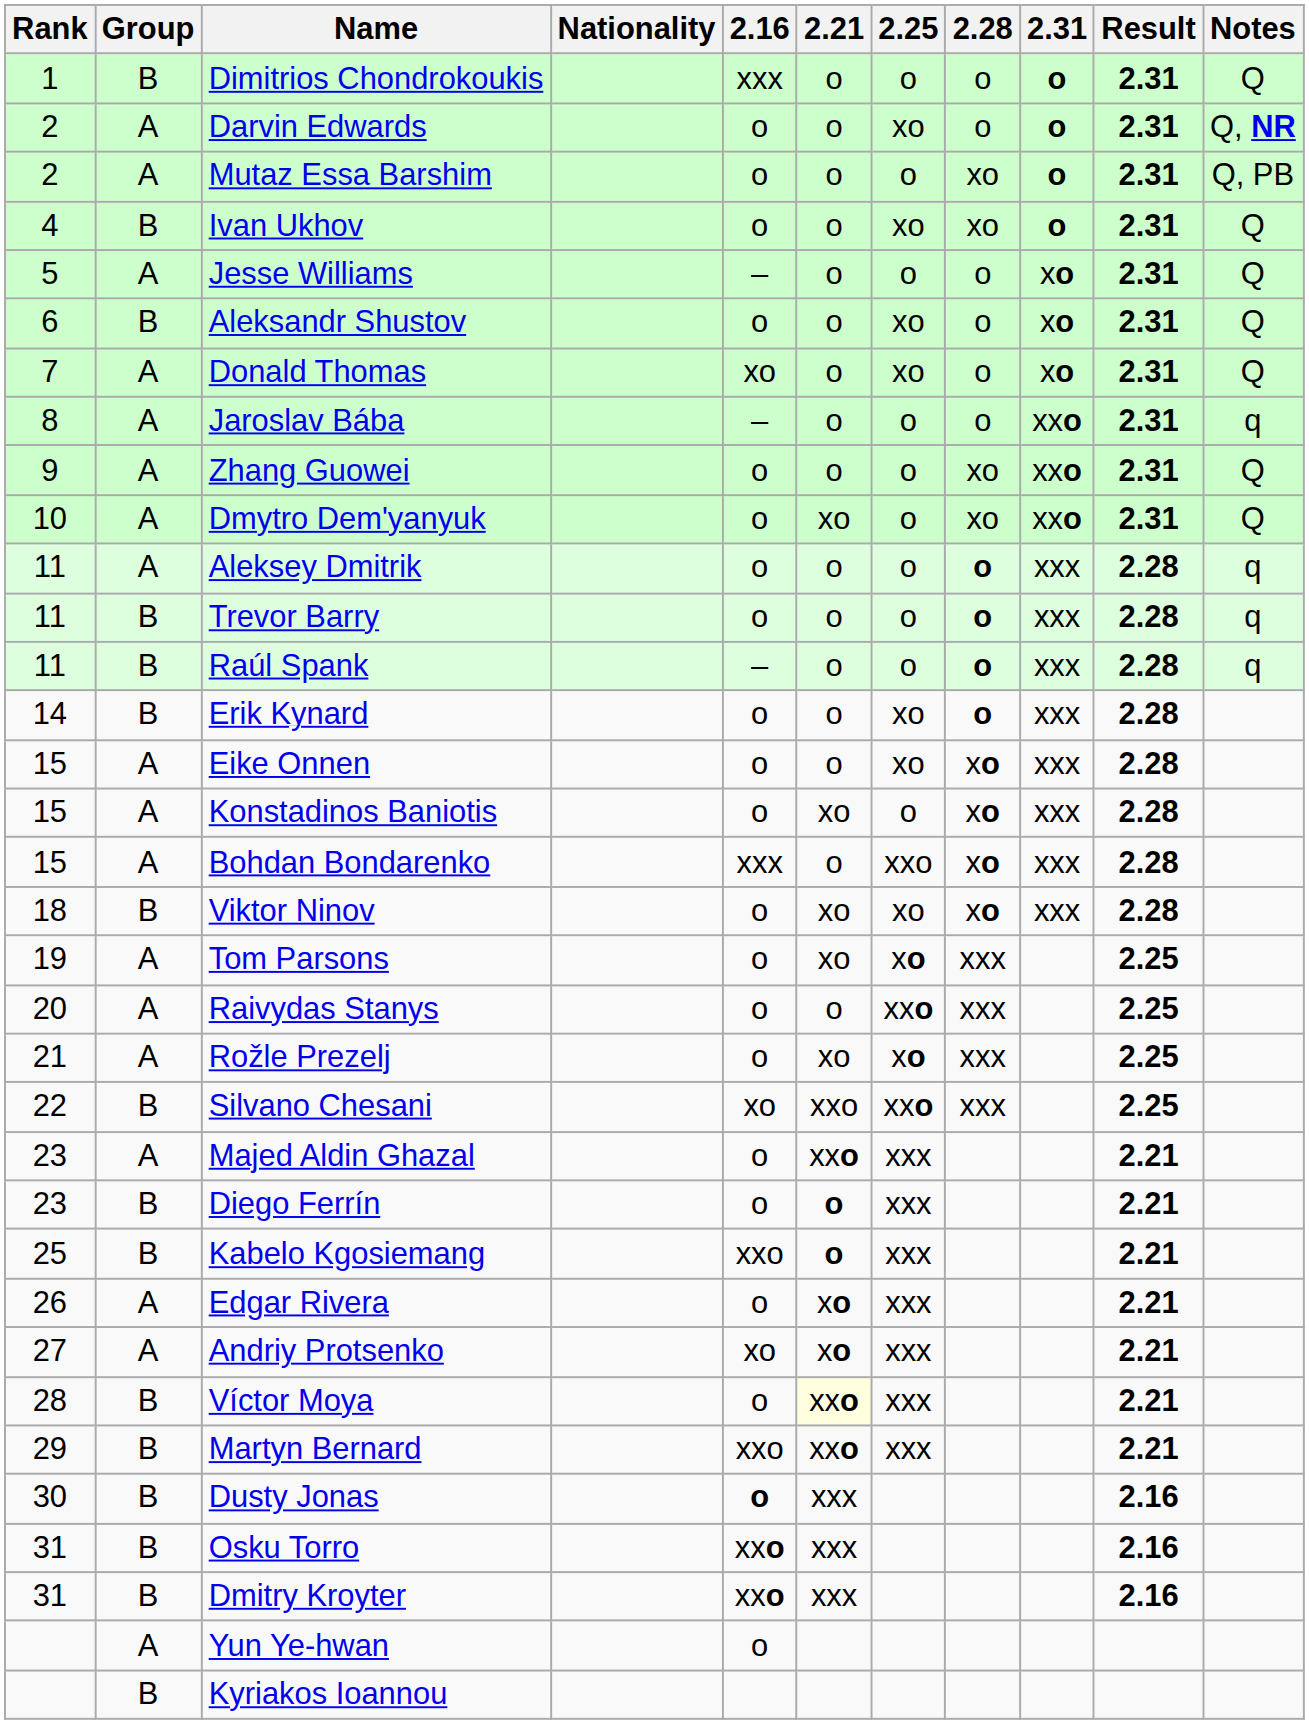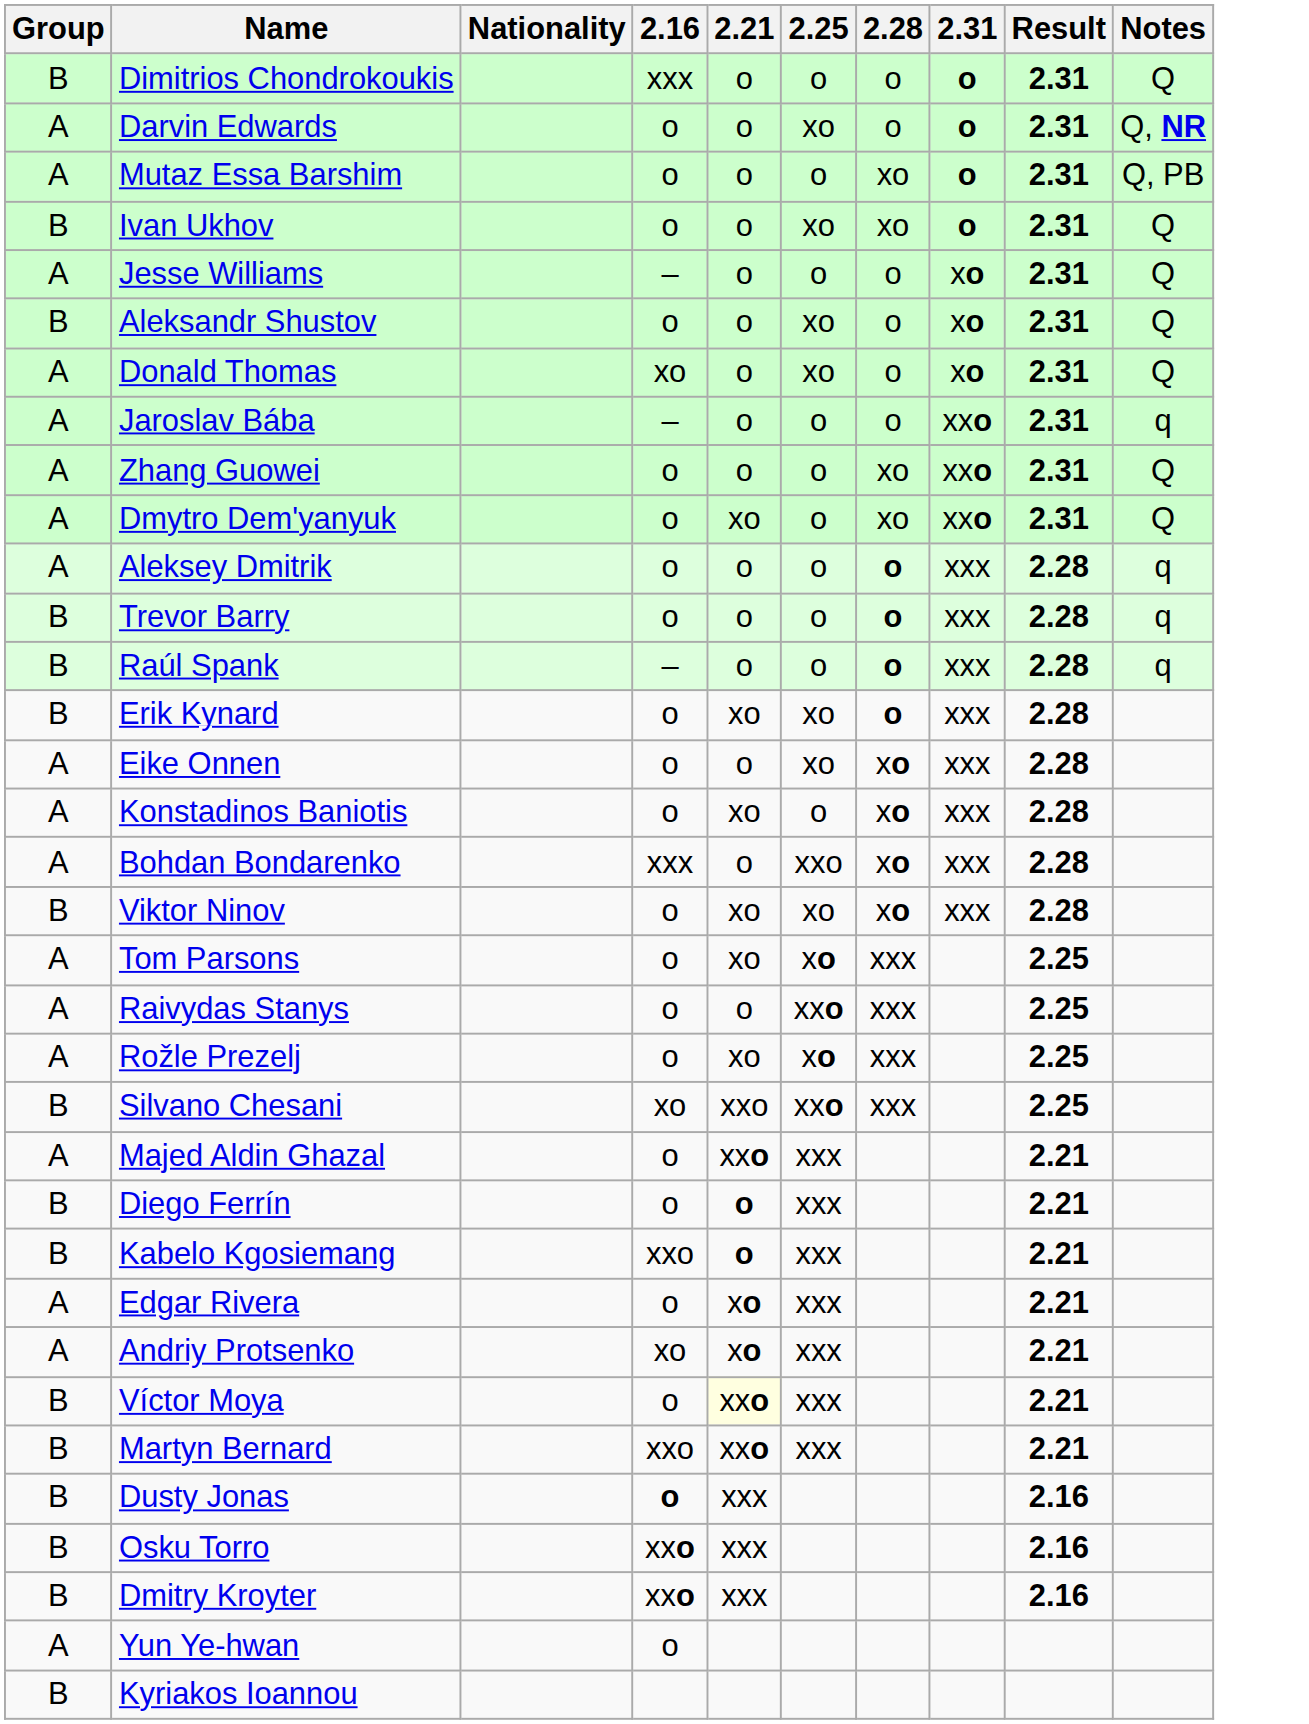- column: Rank | 1 | 2 | 2 | 4 | 5 | 6 | 7 | 8 | 9 | 10 | 11 | 11 | 11 | 14 | 15 | 15 | 15 | 18 | 19 | 20 | 21 | 22 | 23 | 23 | 25 | 26 | 27 | 28 | 29 | 30 | 31 | 31
Erik Kynard | 2.21: o -> xo
